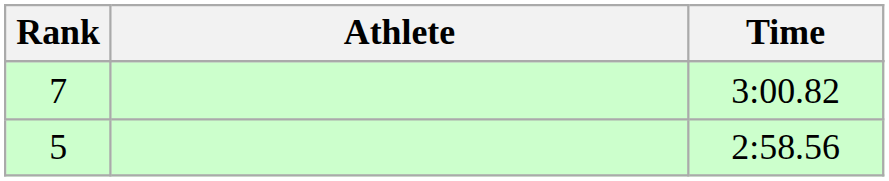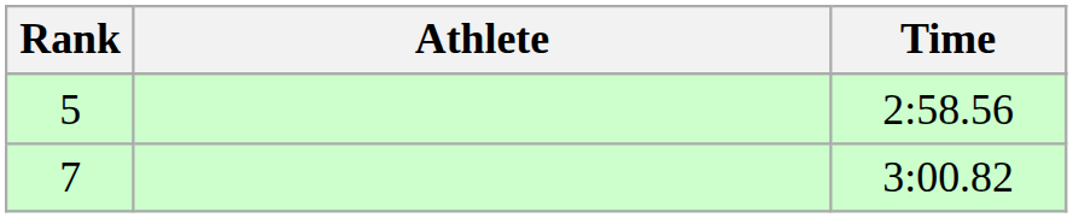rows swapped: 5 <-> 7
